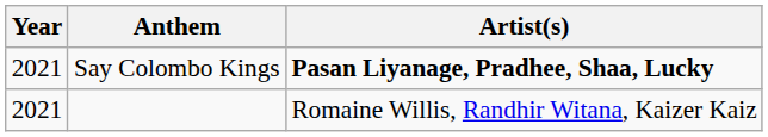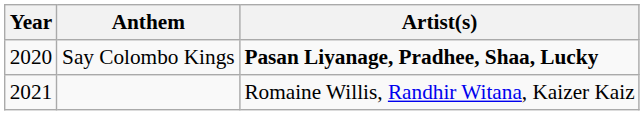Say Colombo Kings | Year: 2021 -> 2020
